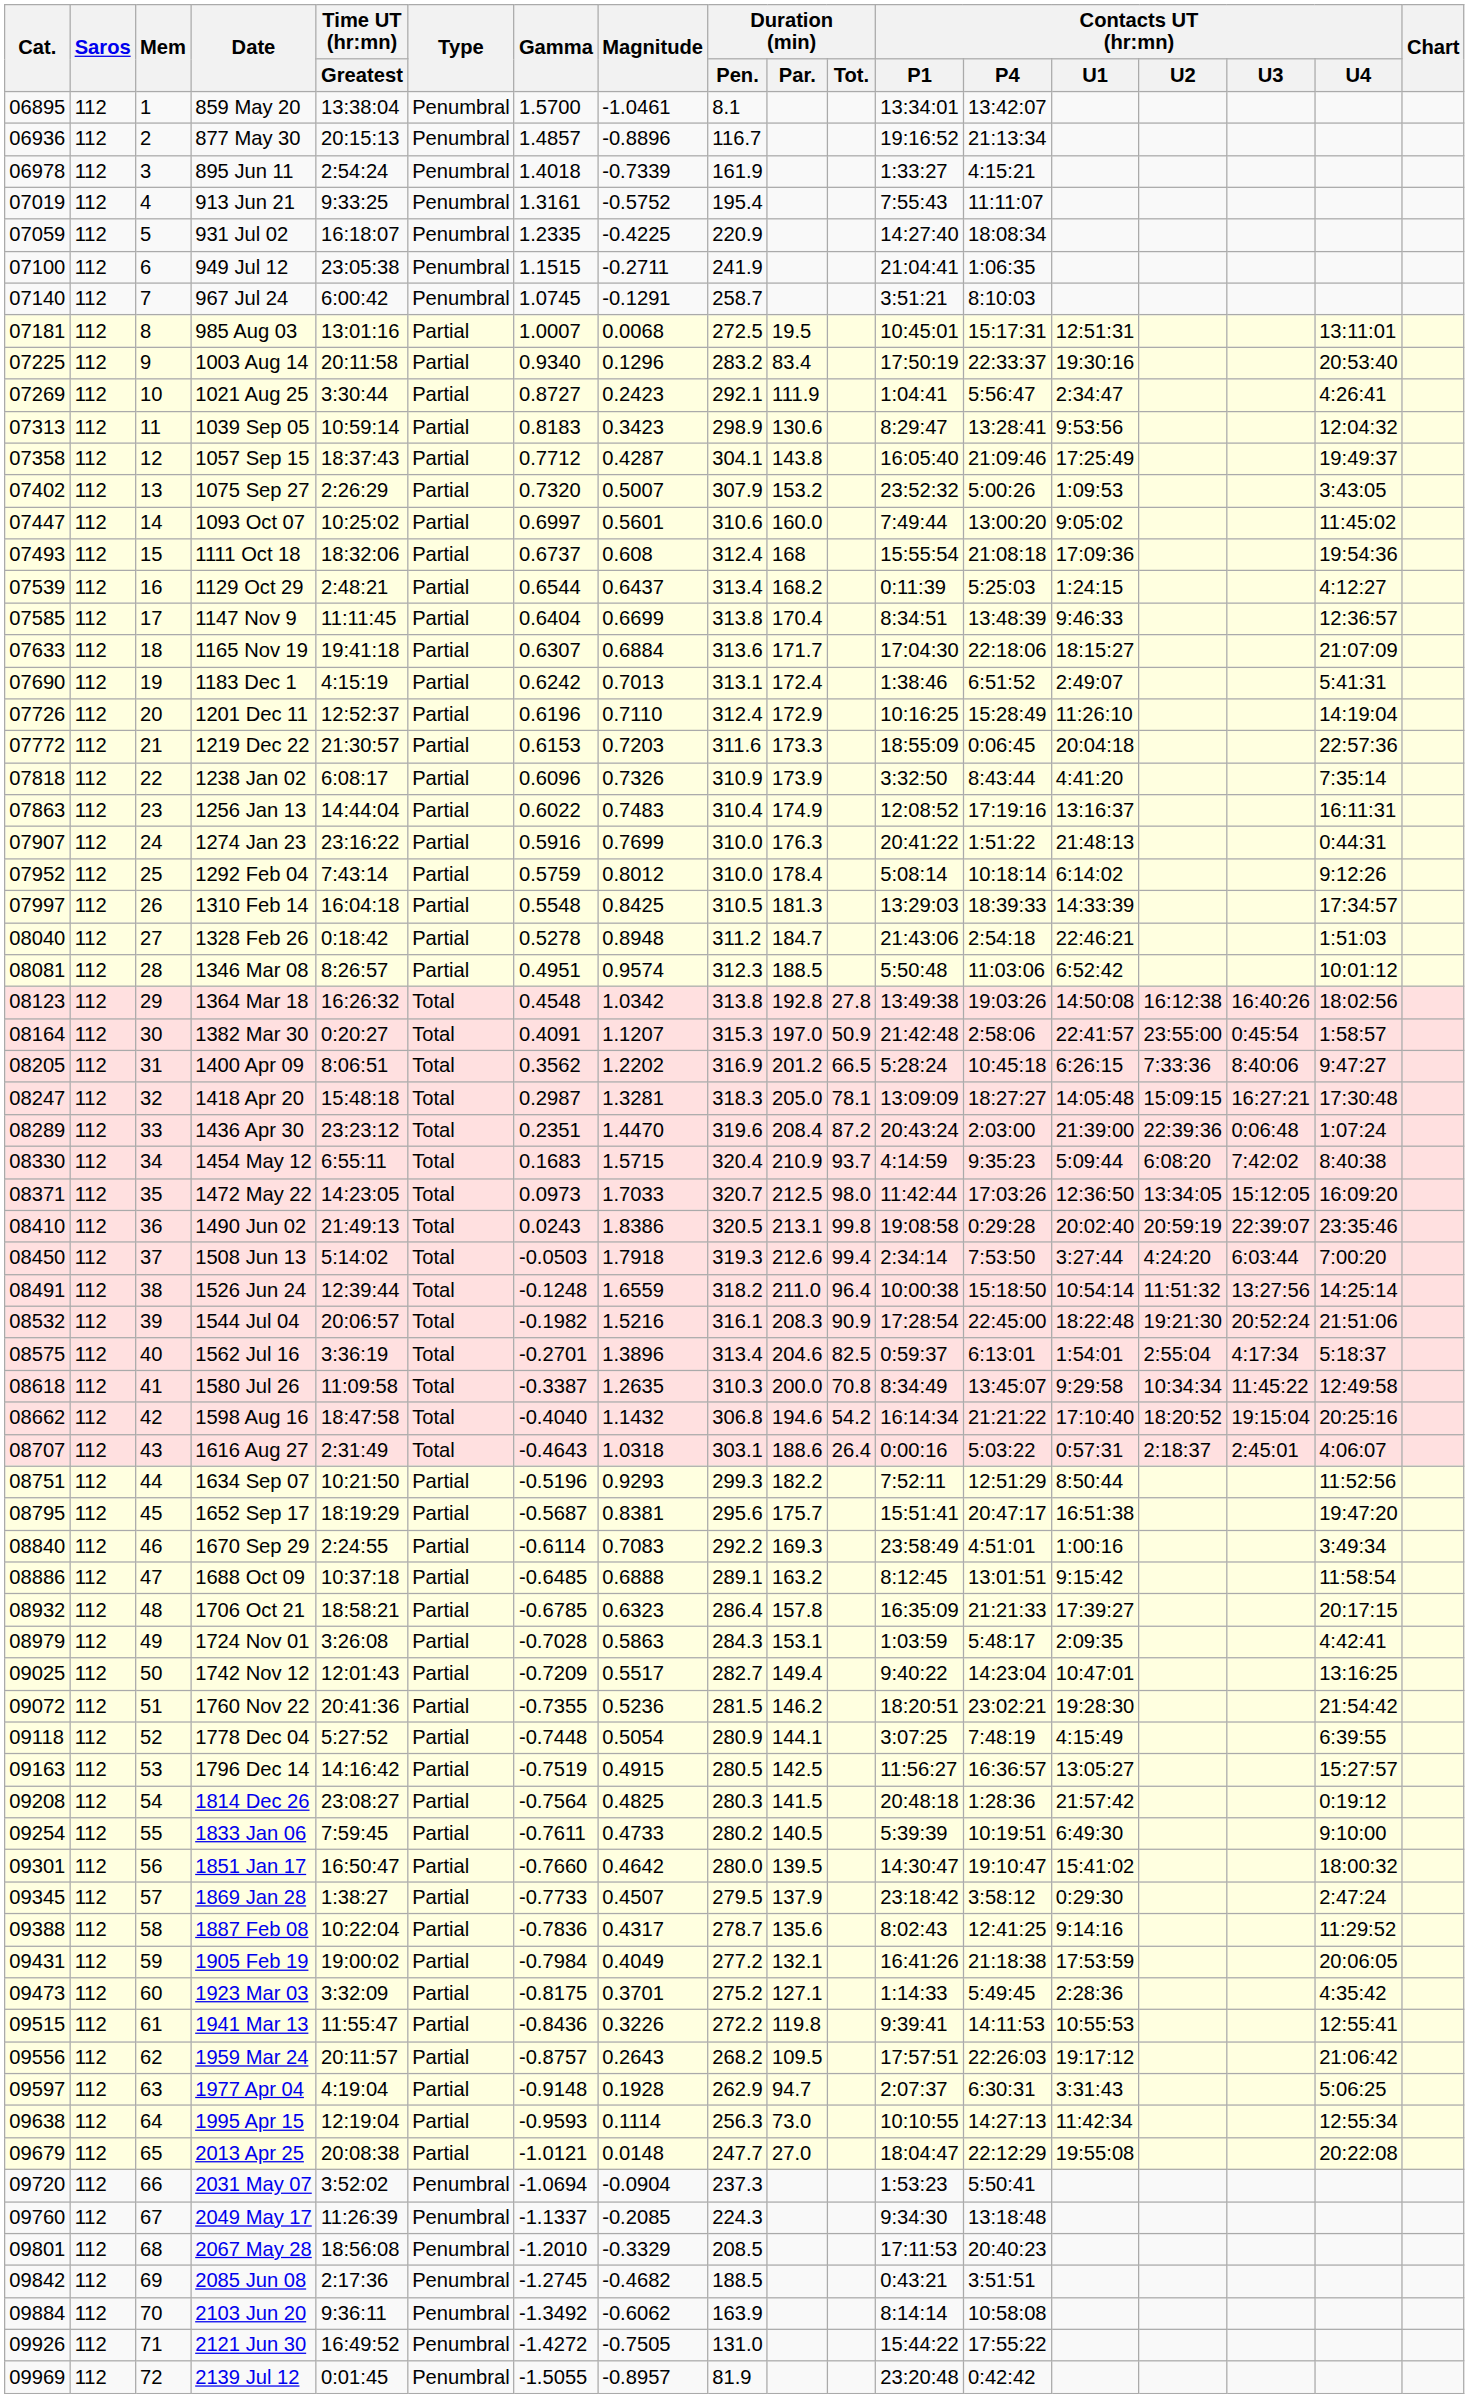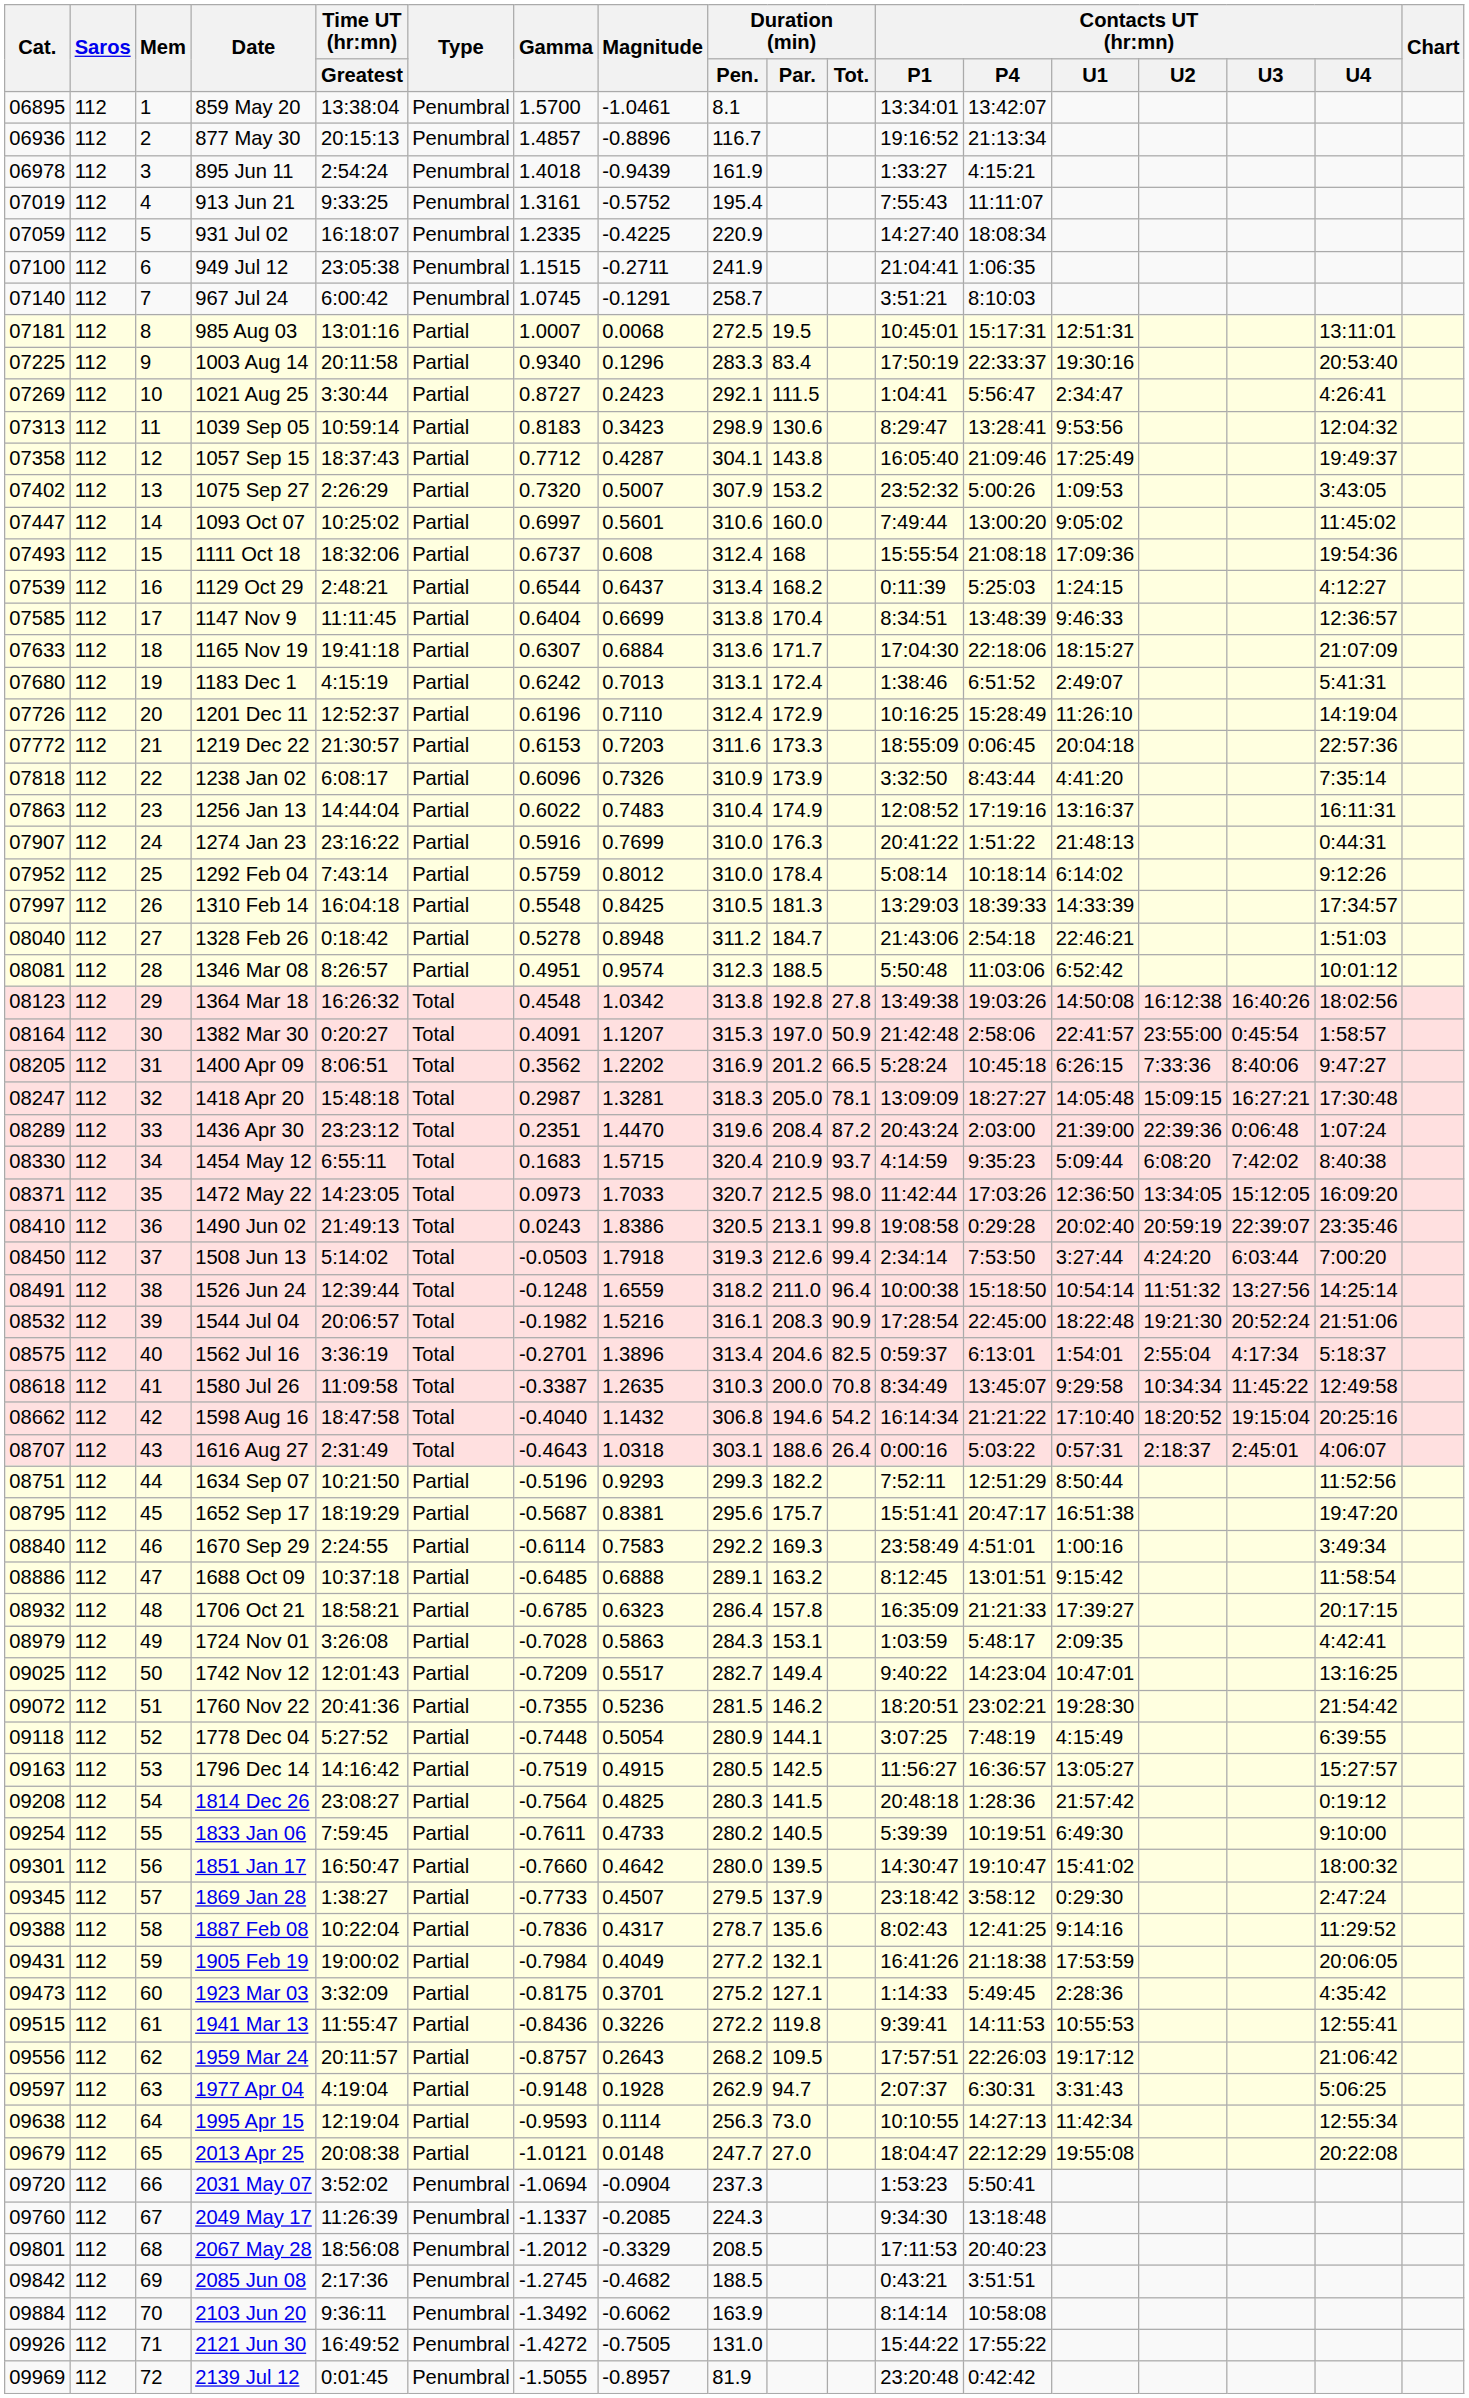895 Jun 11 | Magnitude: -0.7339 -> -0.9439
1003 Aug 14 | Duration (min) / Pen.: 283.2 -> 283.3
1021 Aug 25 | Duration (min) / Par.: 111.9 -> 111.5
1183 Dec 1 | Cat.: 07690 -> 07680
1670 Sep 29 | Magnitude: 0.7083 -> 0.7583
2067 May 28 | Gamma: -1.2010 -> -1.2012
